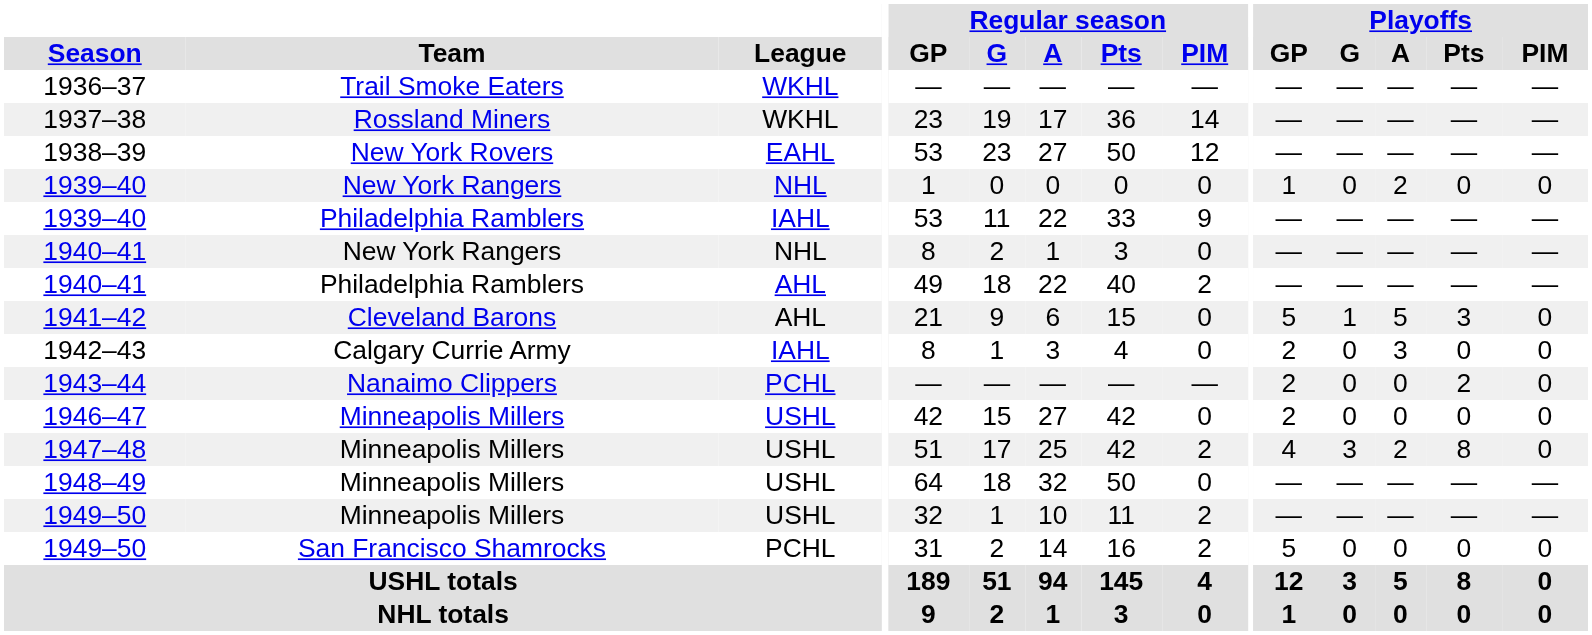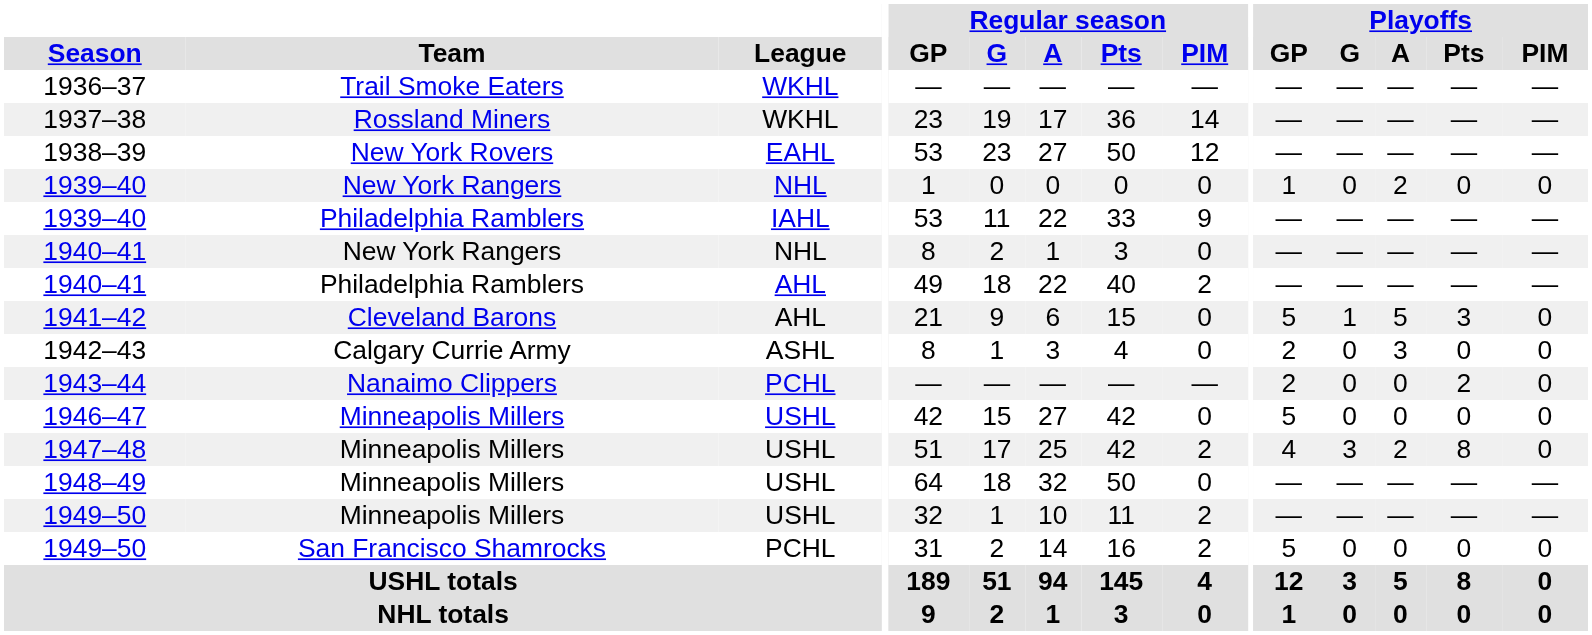1942–43 | League: IAHL -> ASHL
1946–47 | Playoffs / GP: 2 -> 5
